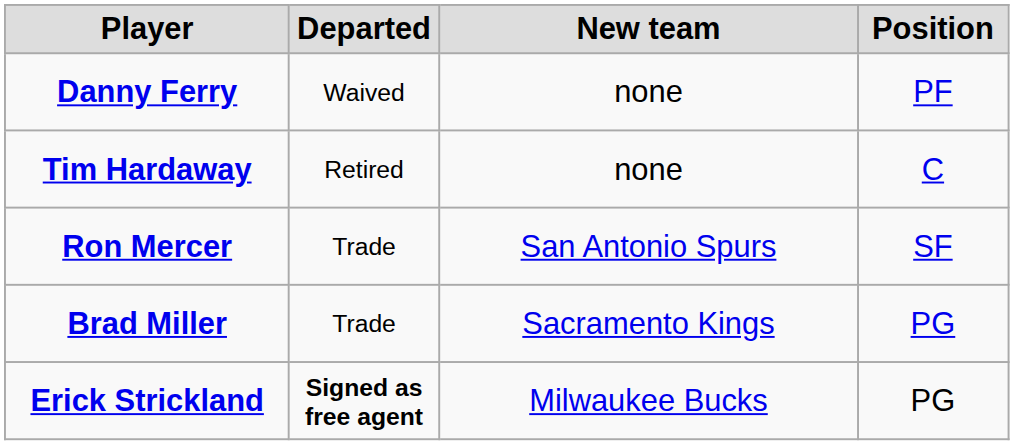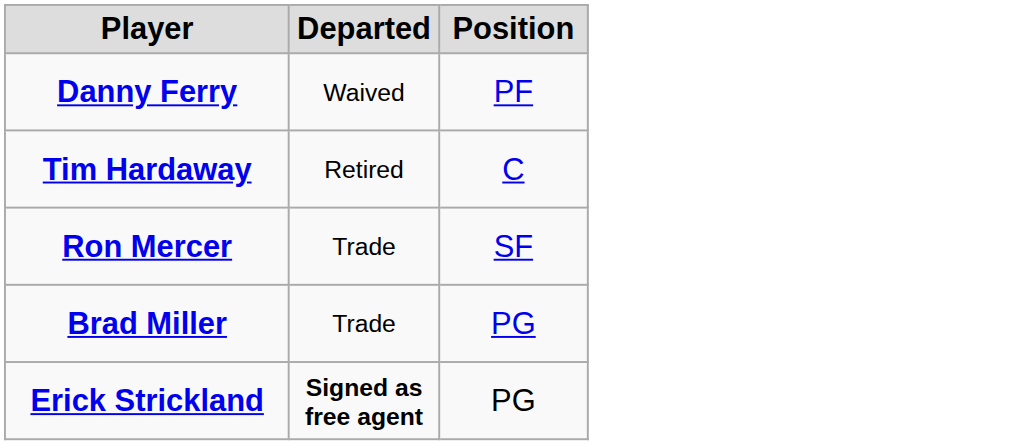- column: New team | none | none | San Antonio Spurs | Sacramento Kings | Milwaukee Bucks
